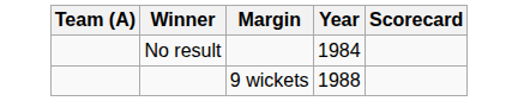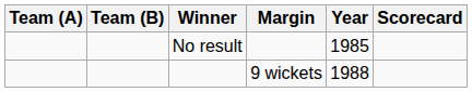+ column: Team (B)
No result | Year: 1984 -> 1985
